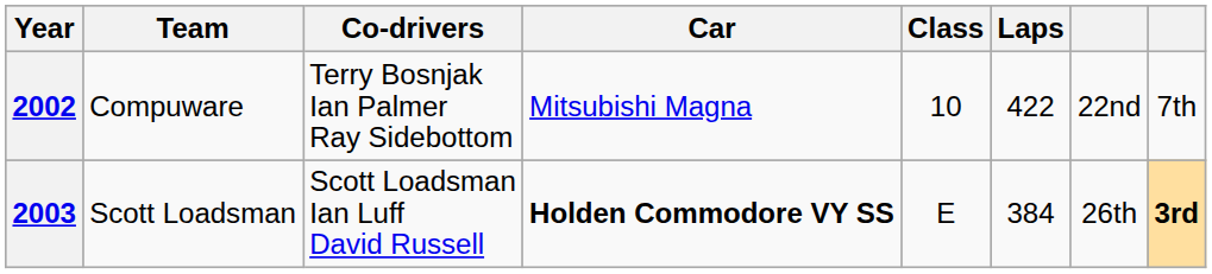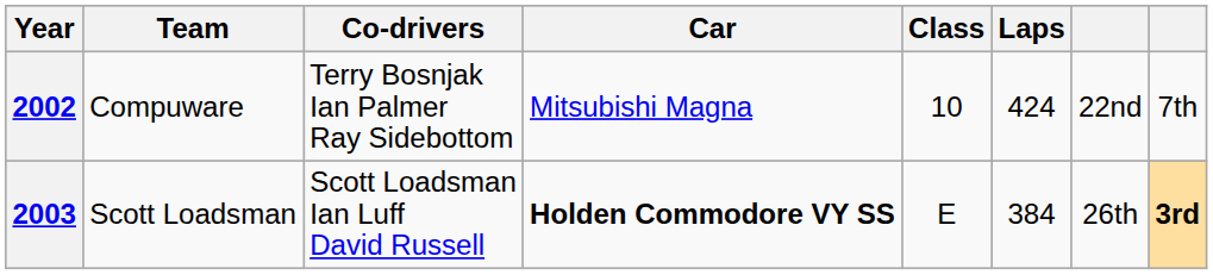2002 | Laps: 422 -> 424
